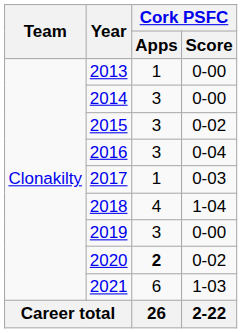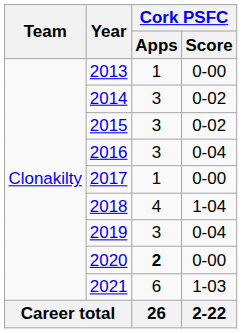2014 | Cork PSFC / Score: 0-00 -> 0-02
2017 | Cork PSFC / Score: 0-03 -> 0-00
2019 | Cork PSFC / Score: 0-00 -> 0-04
2020 | Cork PSFC / Score: 0-02 -> 0-00
